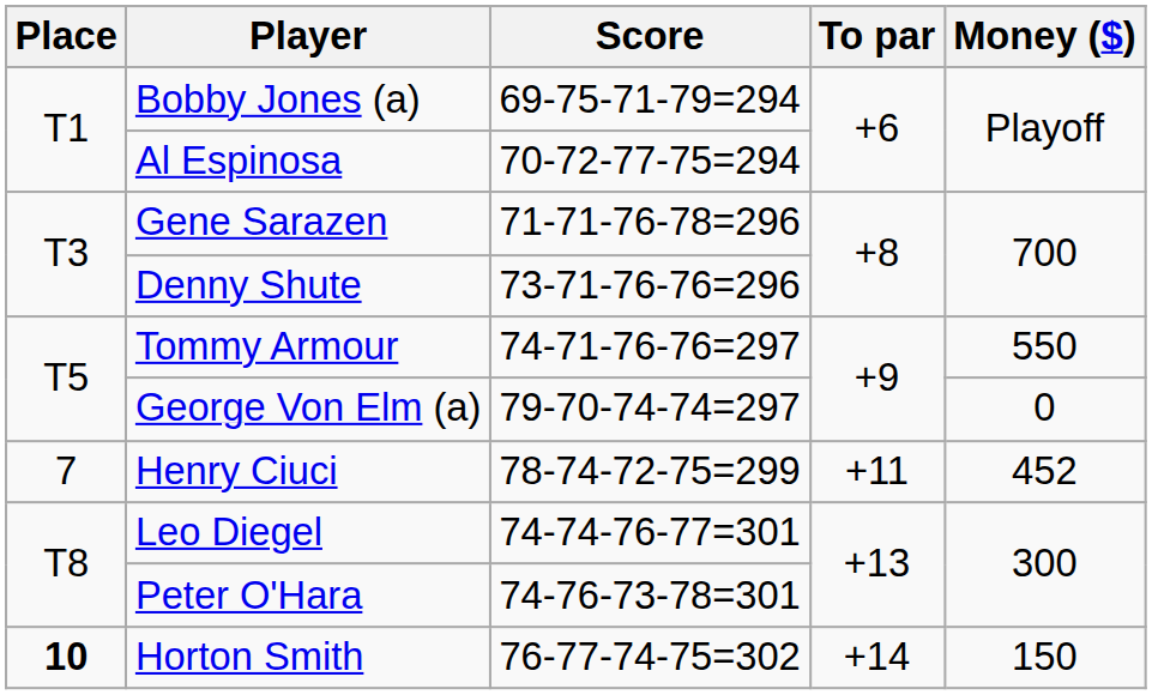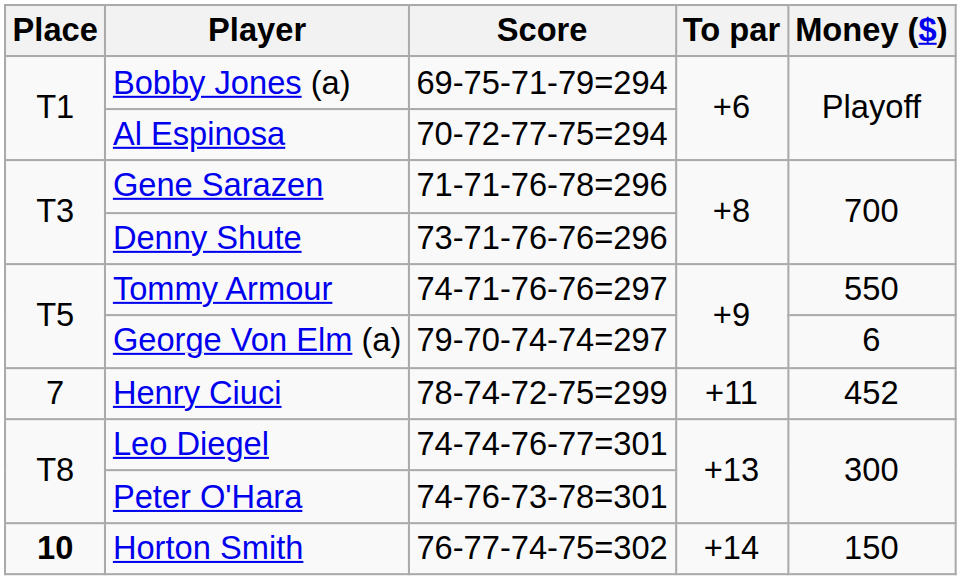George Von Elm (a) | Money ($): 0 -> 6
